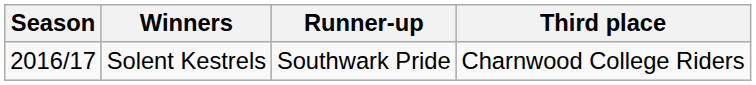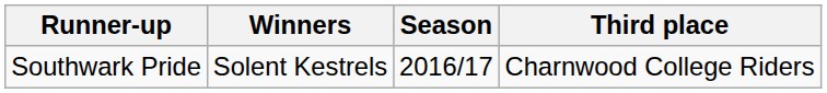columns swapped: Season <-> Runner-up
